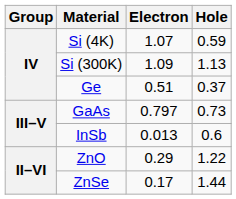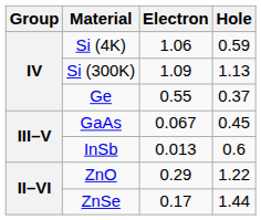Si (4K) | Electron: 1.07 -> 1.06
Ge | Electron: 0.51 -> 0.55
GaAs | Electron: 0.797 -> 0.067
GaAs | Hole: 0.73 -> 0.45
